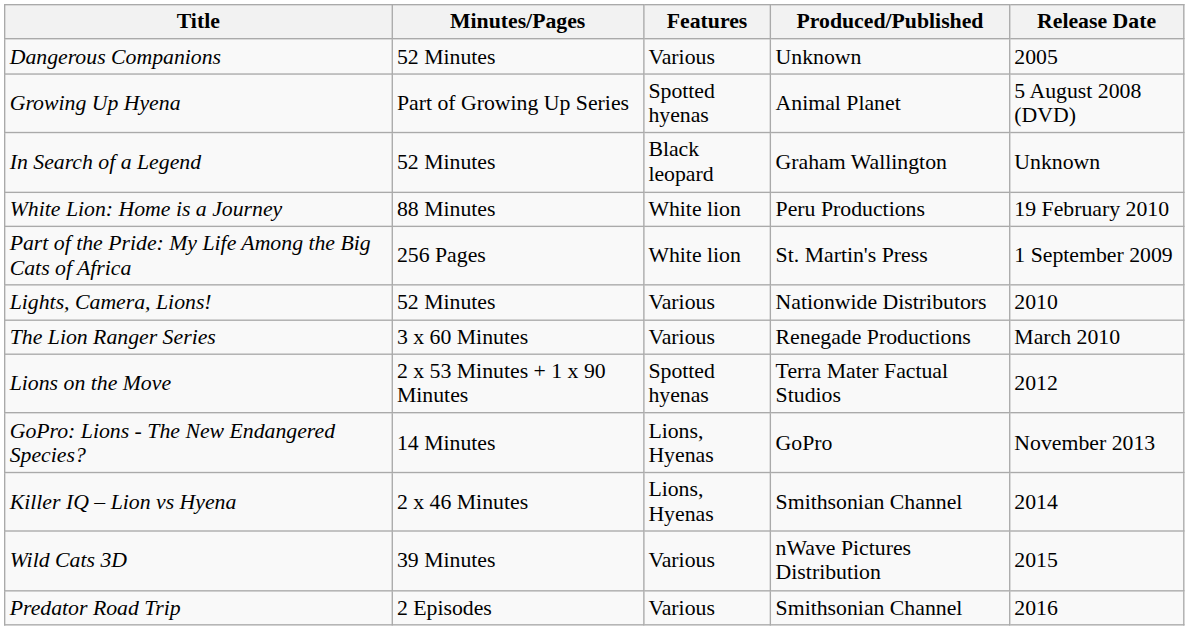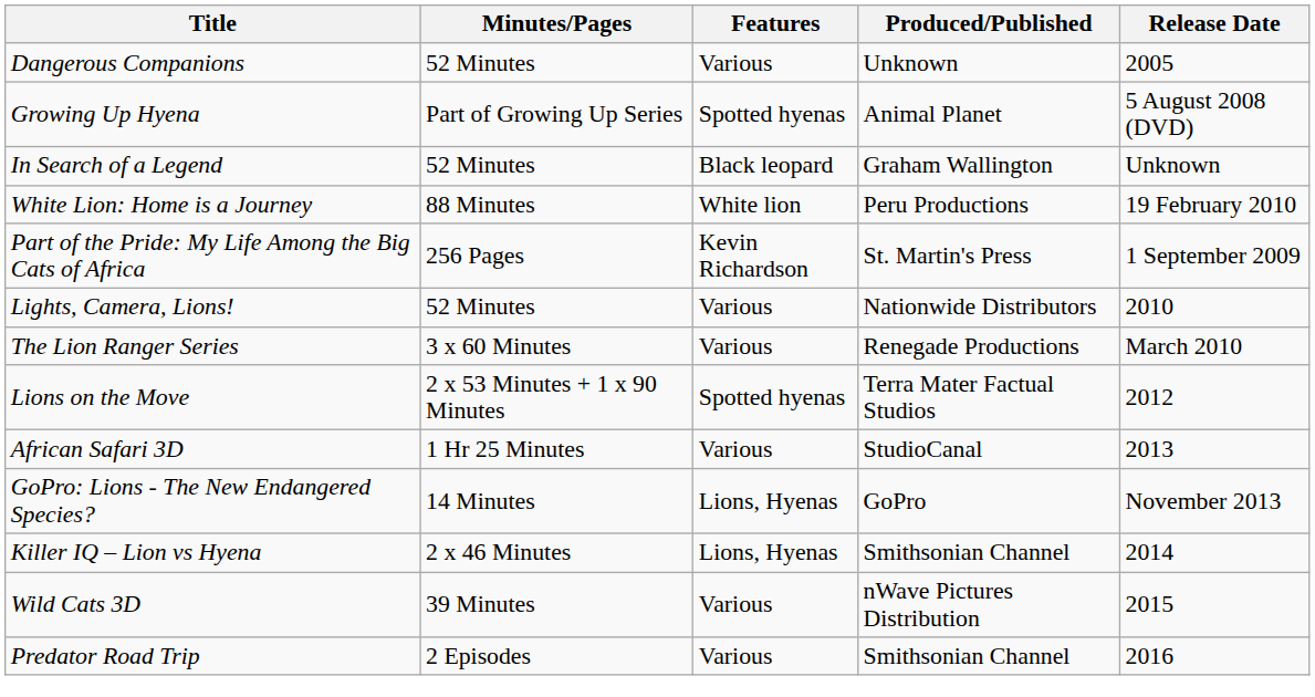Part of the Pride: My Life Among the Big Cats of Africa | Features: White lion -> Kevin Richardson
+ row: African Safari 3D | 1 Hr 25 Minutes | Various | StudioCanal | 2013
